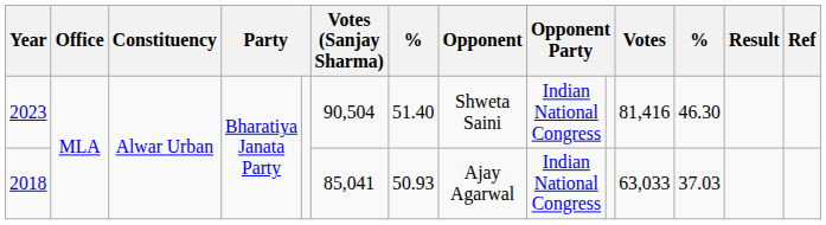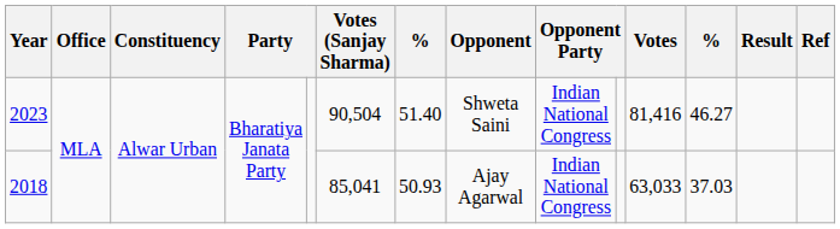2023 | column 12: 46.30 -> 46.27
